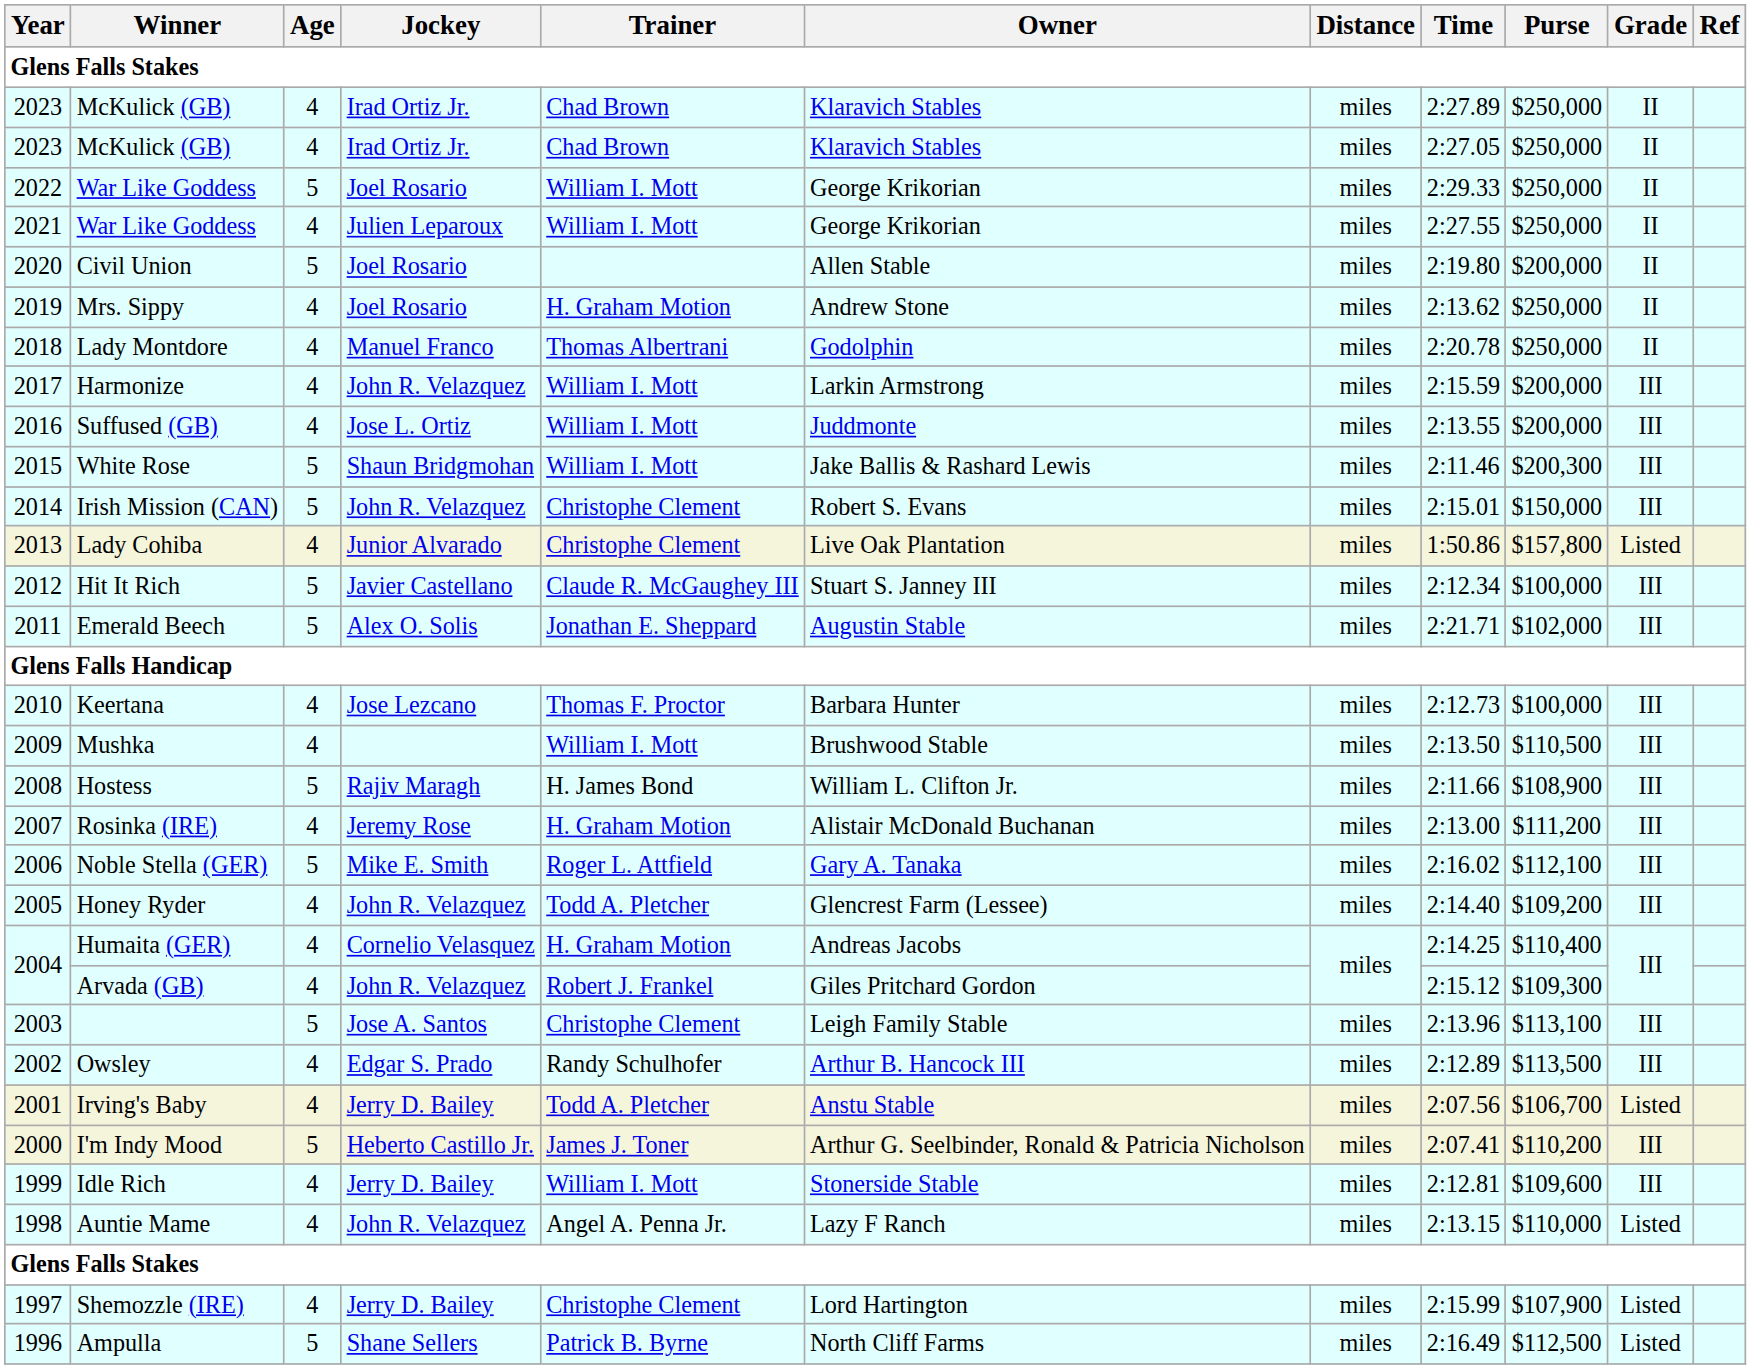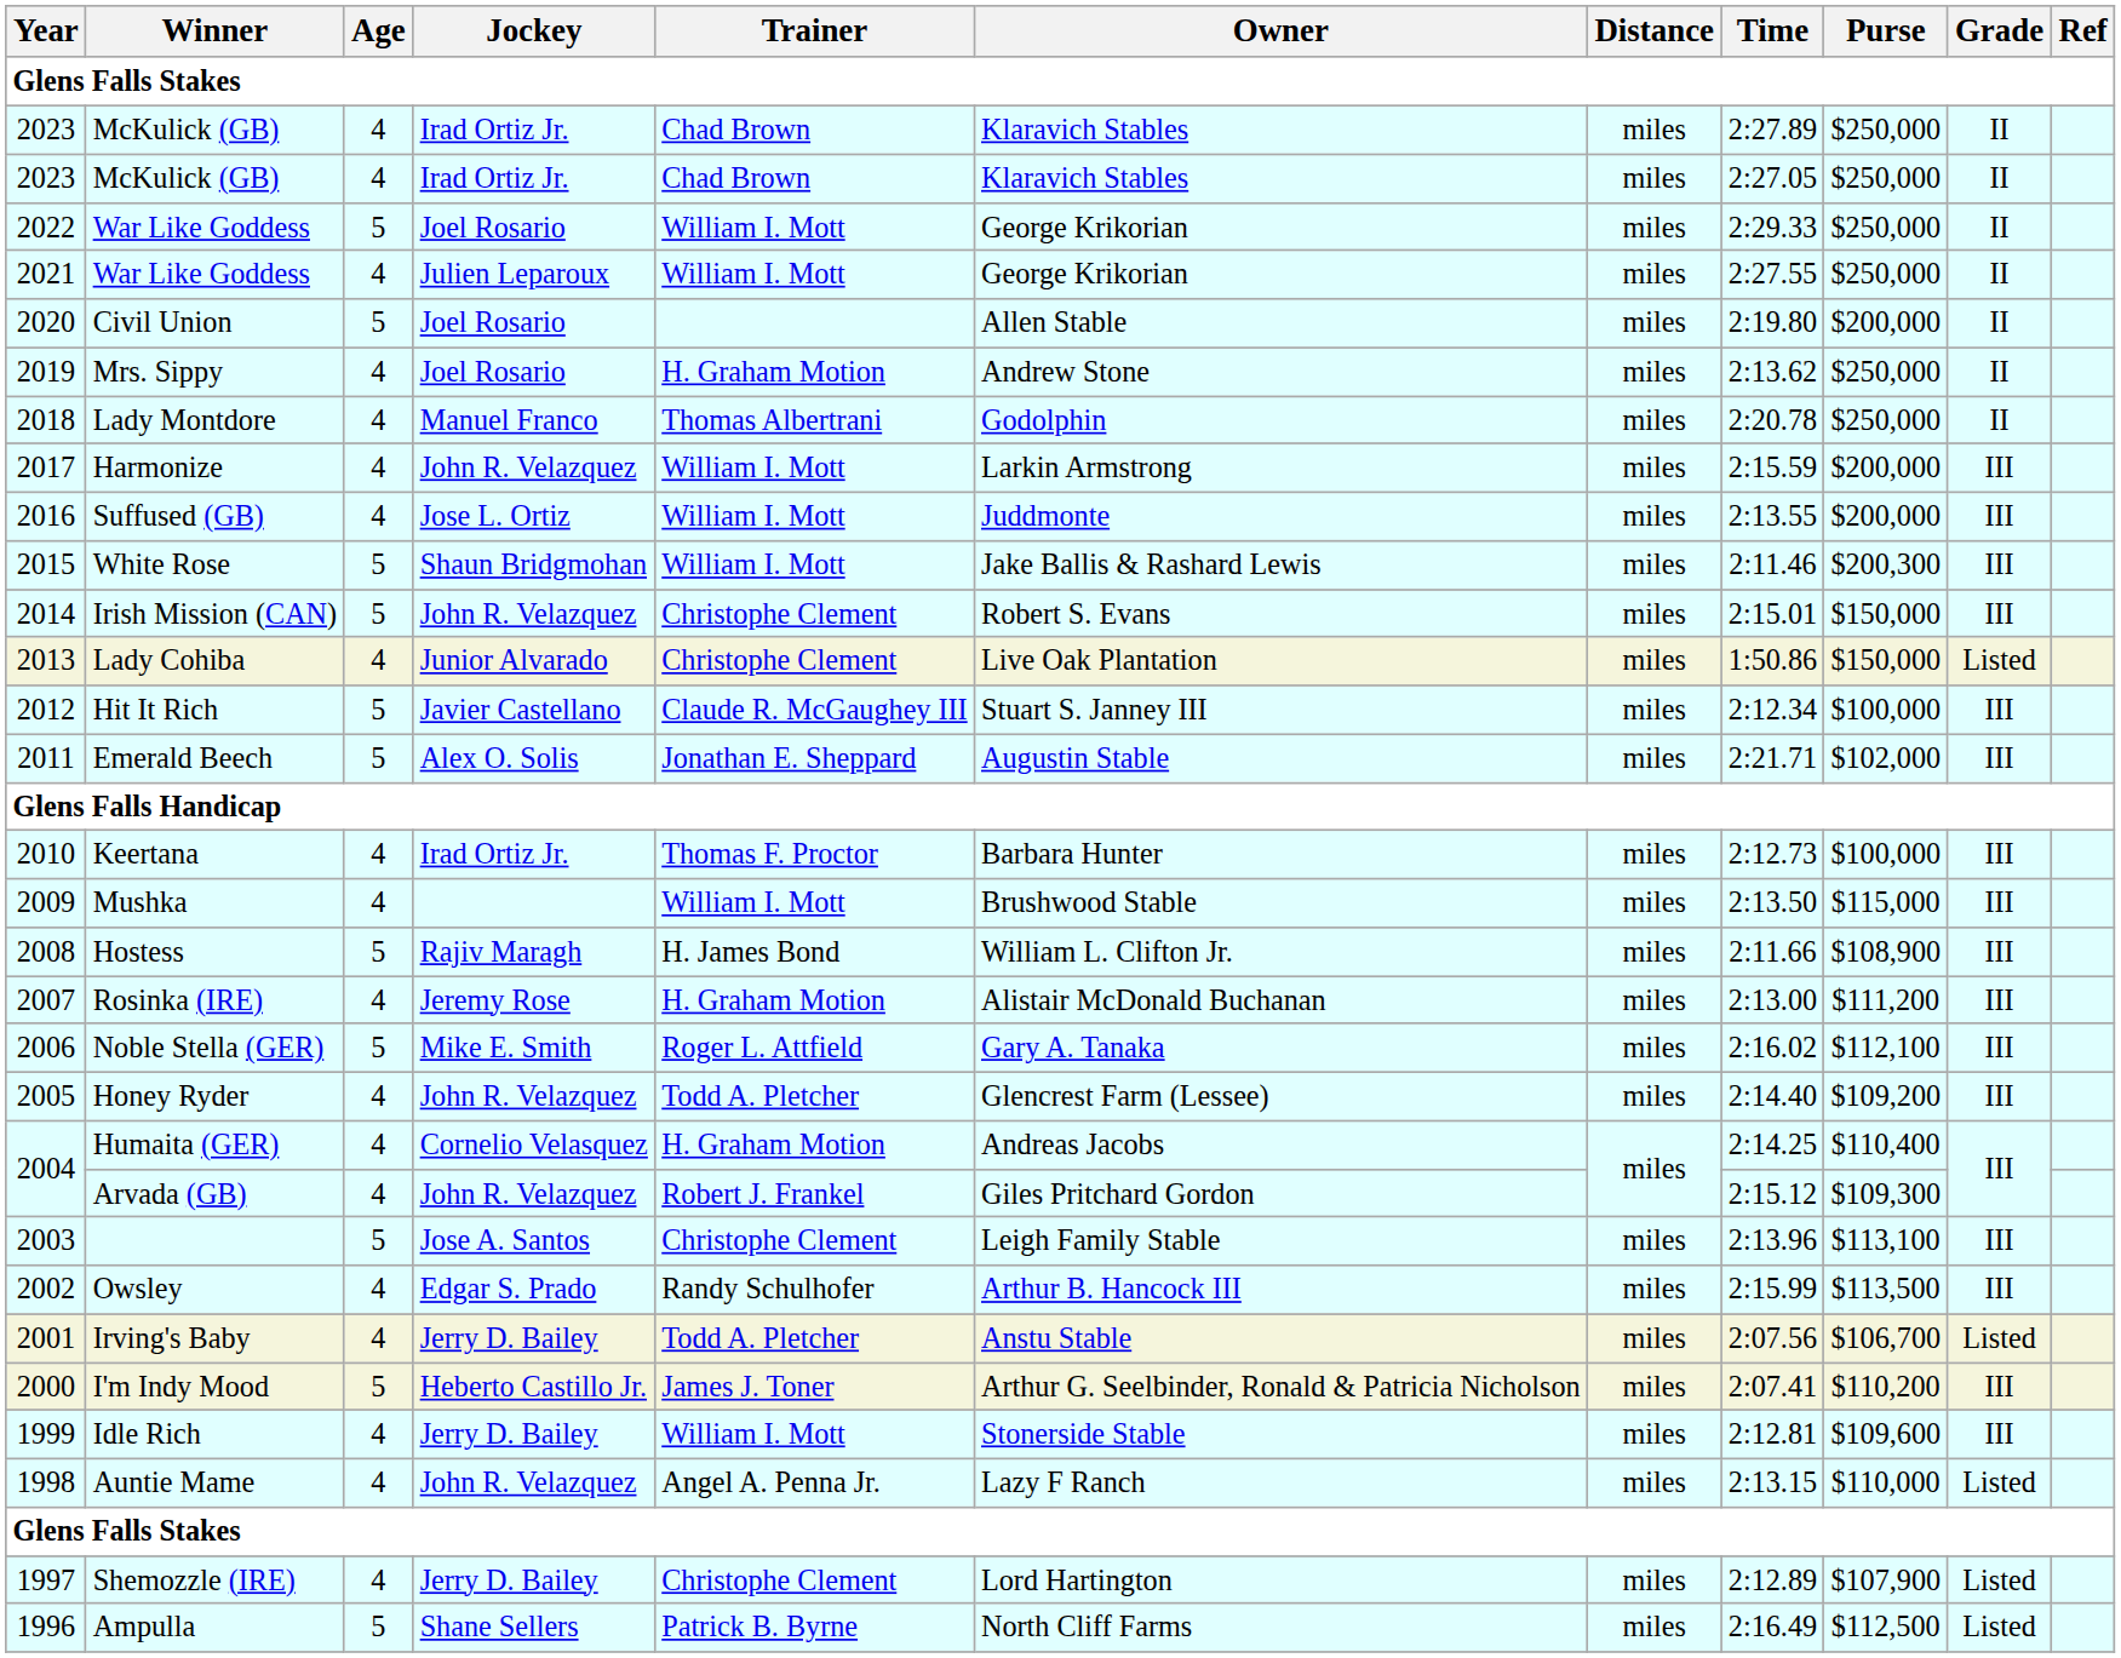Lady Cohiba | Purse: $157,800 -> $150,000
Keertana | Jockey: Jose Lezcano -> Irad Ortiz Jr.
Mushka | Purse: $110,500 -> $115,000
Owsley | Time: 2:12.89 -> 2:15.99
Shemozzle (IRE) | Time: 2:15.99 -> 2:12.89
